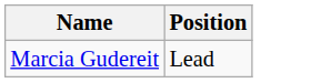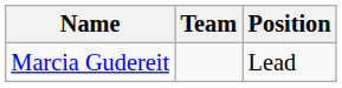+ column: Team
